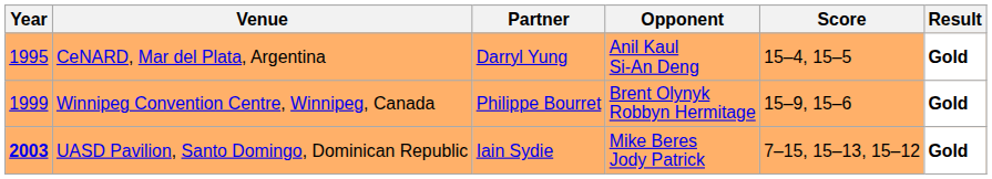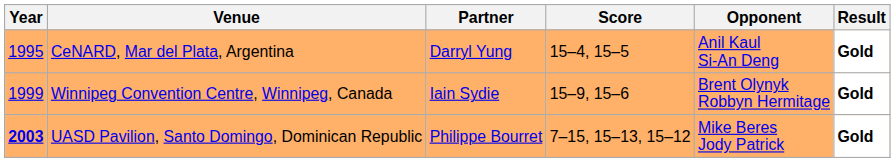columns swapped: Opponent <-> Score
Winnipeg Convention Centre, Winnipeg, Canada | Partner: Philippe Bourret -> Iain Sydie
UASD Pavilion, Santo Domingo, Dominican Republic | Partner: Iain Sydie -> Philippe Bourret
